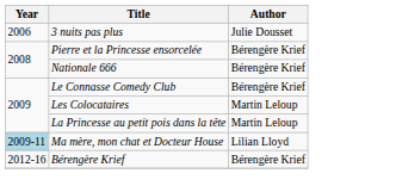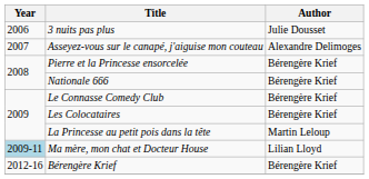+ row: 2007 | Asseyez-vous sur le canapé, j'aiguise mon couteau | Alexandre Delimoges
Les Colocataires | Author: Martin Leloup -> Bérengère Krief
